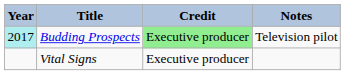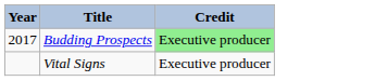- column: Notes | Television pilot
Budding Prospects | Year: paleturquoise background -> no background
